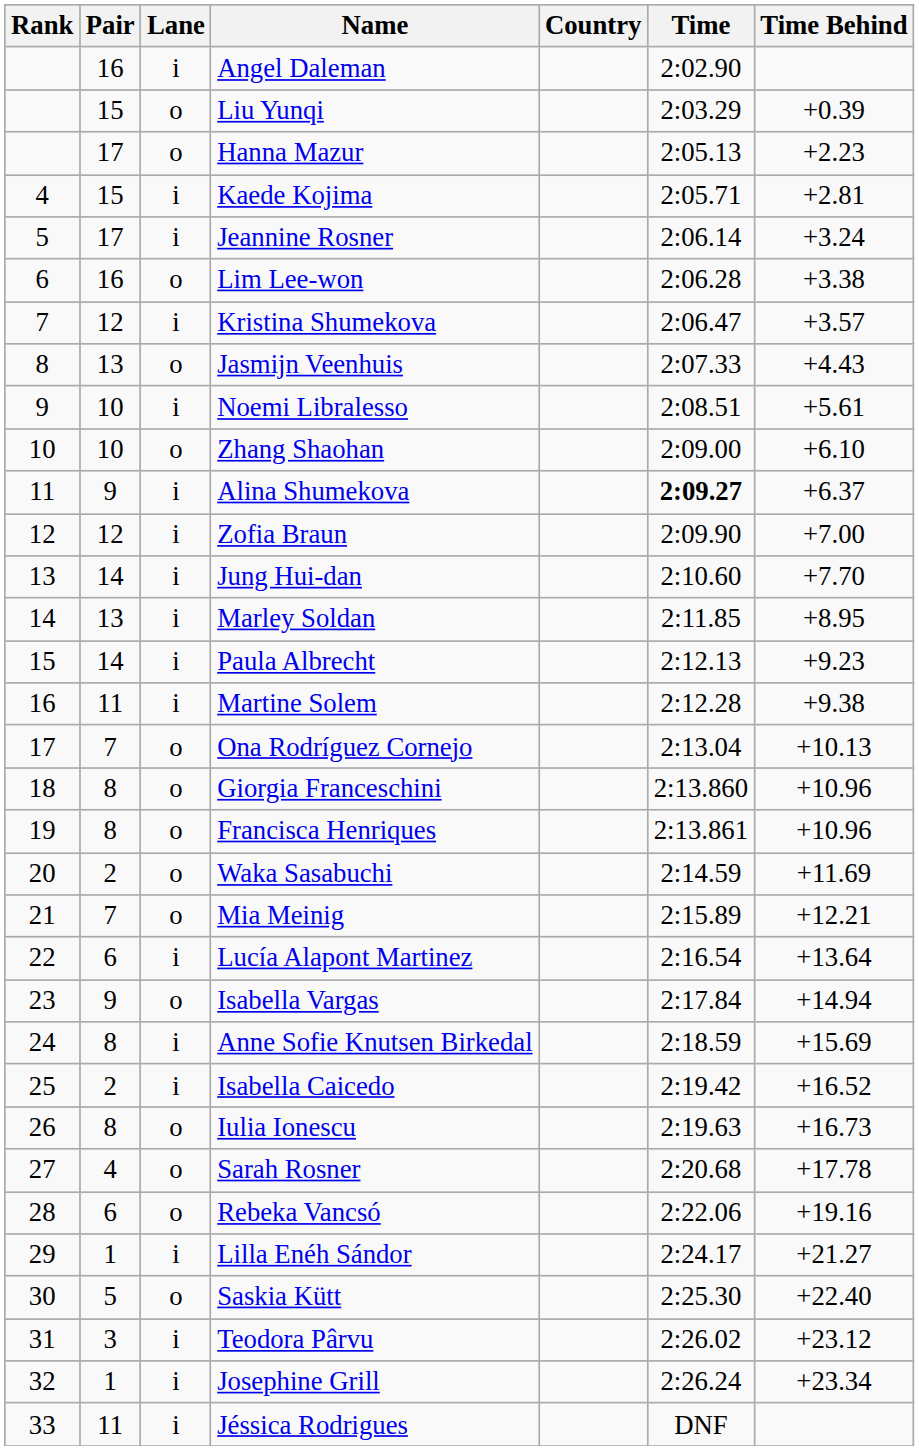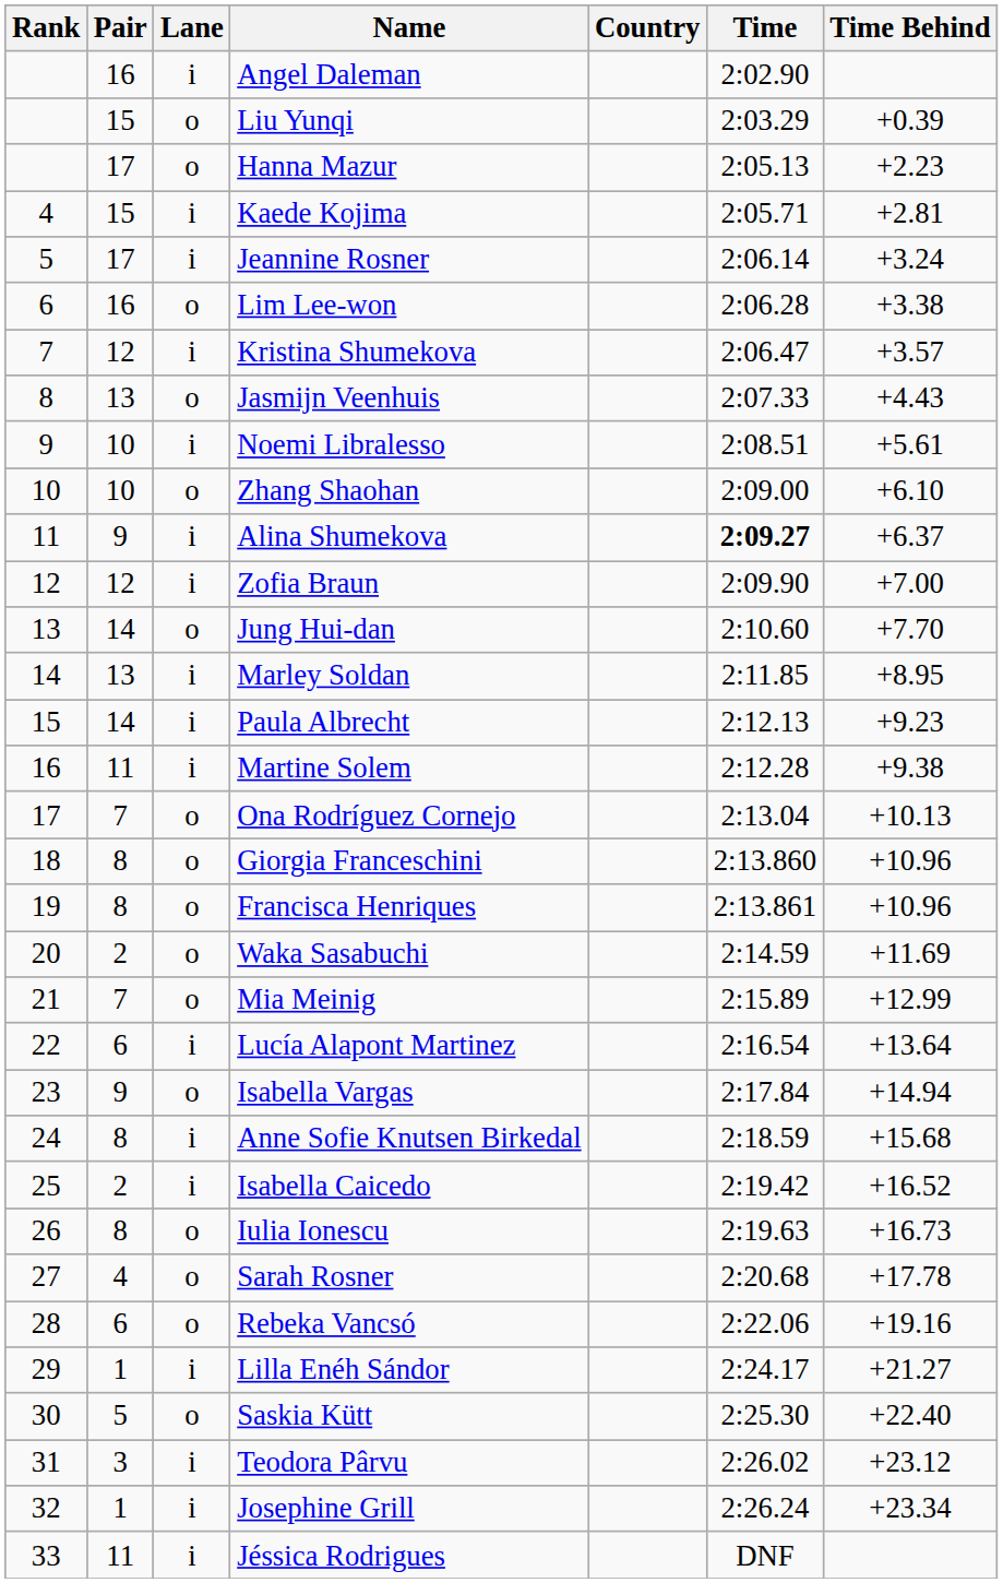Jung Hui-dan | Lane: i -> o
Mia Meinig | Time Behind: +12.21 -> +12.99
Anne Sofie Knutsen Birkedal | Time Behind: +15.69 -> +15.68
